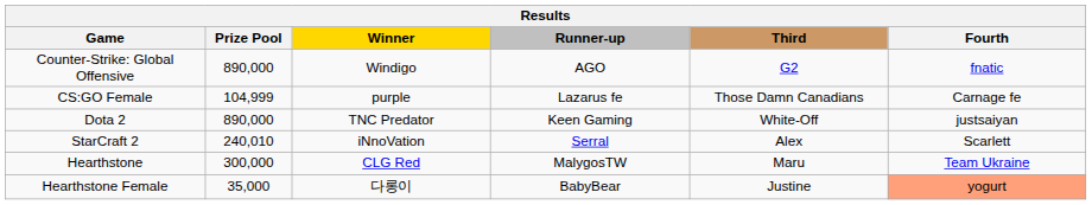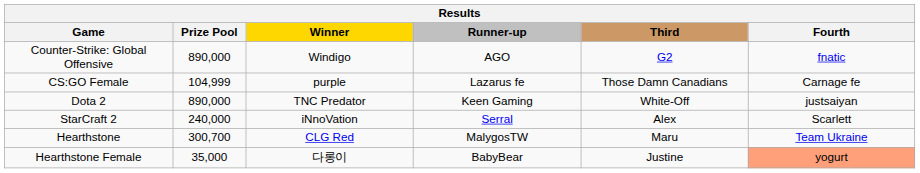StarCraft 2 | Prize Pool: 240,010 -> 240,000
Hearthstone | Prize Pool: 300,000 -> 300,700
